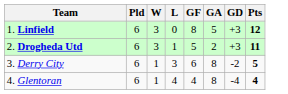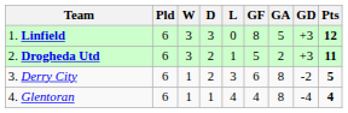+ column: D | 3 | 2 | 2 | 1
